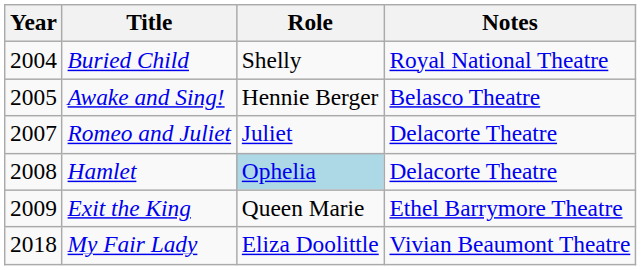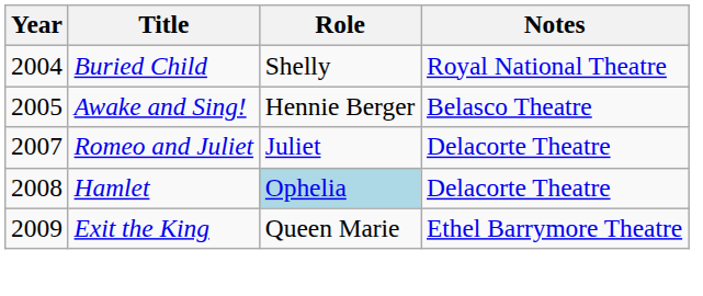- row: 2018 | My Fair Lady | Eliza Doolittle | Vivian Beaumont Theatre
